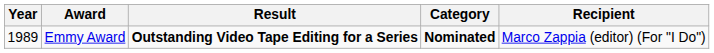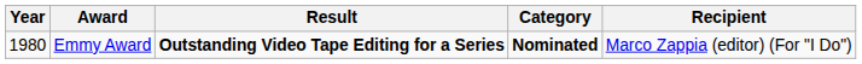Emmy Award | Year: 1989 -> 1980
